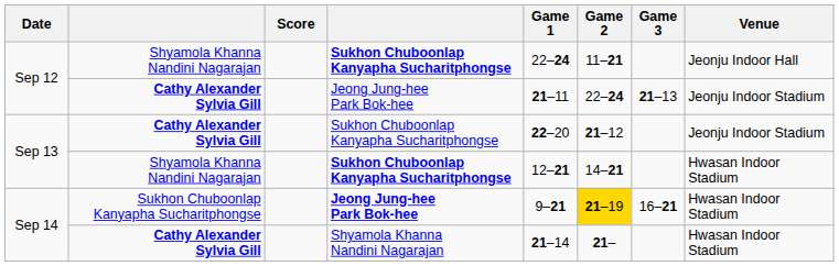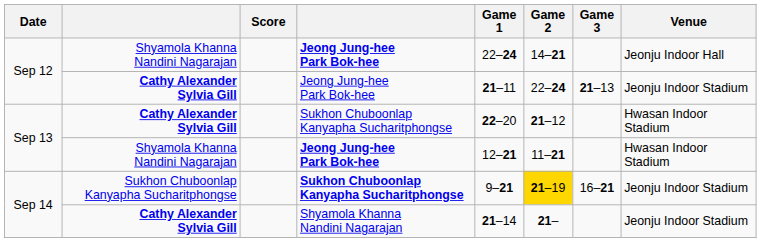Sep 12 / Shyamola Khanna Nandini Nagarajan | column 4: Sukhon Chuboonlap Kanyapha Sucharitphongse -> Jeong Jung-hee Park Bok-hee
Sep 12 / Shyamola Khanna Nandini Nagarajan | Game 2: 11–21 -> 14–21
Sep 13 / Cathy Alexander Sylvia Gill | Venue: Jeonju Indoor Stadium -> Hwasan Indoor Stadium
Sep 13 / Shyamola Khanna Nandini Nagarajan | column 4: Sukhon Chuboonlap Kanyapha Sucharitphongse -> Jeong Jung-hee Park Bok-hee
Sep 13 / Shyamola Khanna Nandini Nagarajan | Game 2: 14–21 -> 11–21
Sep 14 / Sukhon Chuboonlap Kanyapha Sucharitphongse | column 4: Jeong Jung-hee Park Bok-hee -> Sukhon Chuboonlap Kanyapha Sucharitphongse
Sep 14 / Sukhon Chuboonlap Kanyapha Sucharitphongse | Venue: Hwasan Indoor Stadium -> Jeonju Indoor Stadium
Sep 14 / Cathy Alexander Sylvia Gill | Venue: Hwasan Indoor Stadium -> Jeonju Indoor Stadium
